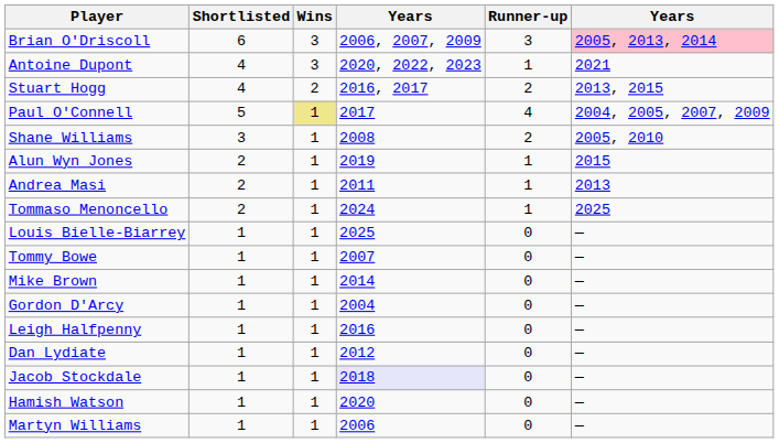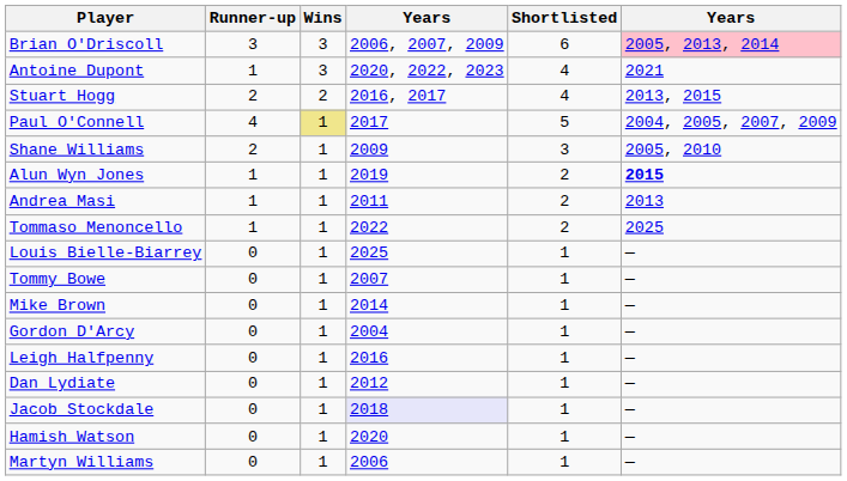columns swapped: Shortlisted <-> Runner-up
Shane Williams | column 4: 2008 -> 2009
Alun Wyn Jones | column 6: normal -> bold
Tommaso Menoncello | column 4: 2024 -> 2022
